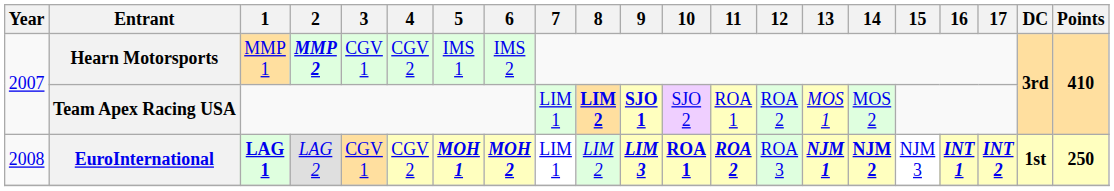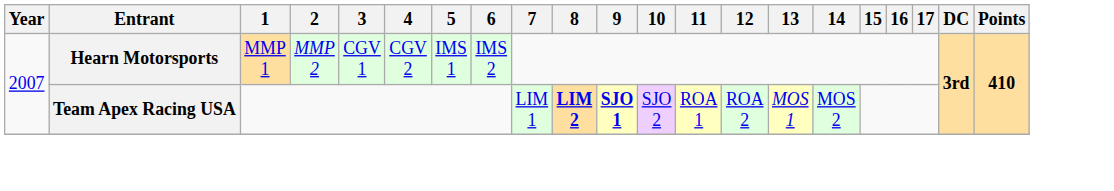Hearn Motorsports | 2: bold -> normal
- row: 2008 | EuroInternational | LAG 1 | LAG 2 | CGV 1 | CGV 2 | MOH 1 | MOH 2 | LIM 1 | LIM 2 | LIM 3 | ROA 1 | ROA 2 | ROA 3 | NJM 1 | NJM 2 | NJM 3 | INT 1 | INT 2 | 1st | 250
